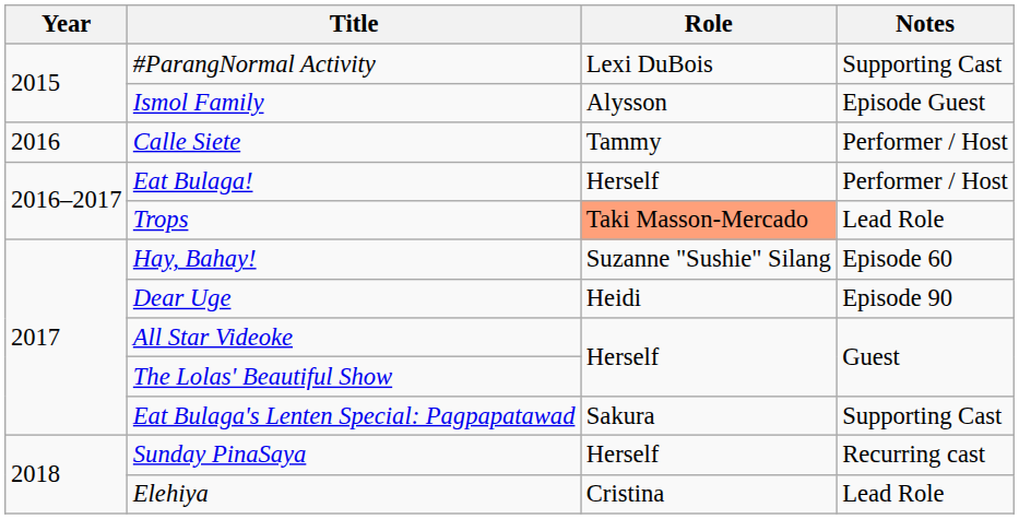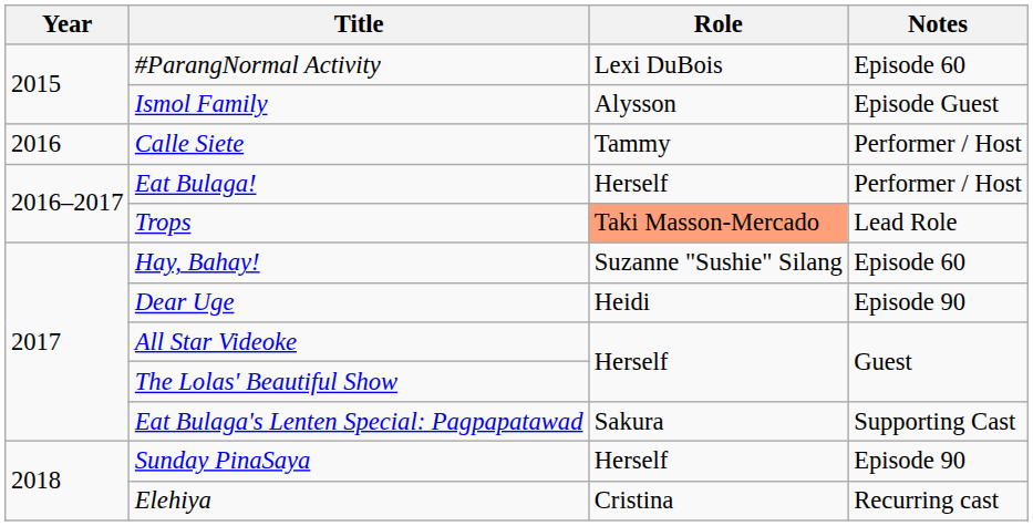#ParangNormal Activity | Notes: Supporting Cast -> Episode 60
Sunday PinaSaya | Notes: Recurring cast -> Episode 90
Elehiya | Notes: Lead Role -> Recurring cast
